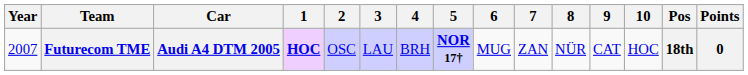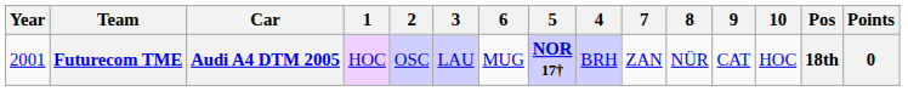columns swapped: 4 <-> 6
Futurecom TME | Year: 2007 -> 2001
Futurecom TME | 1: bold -> normal
